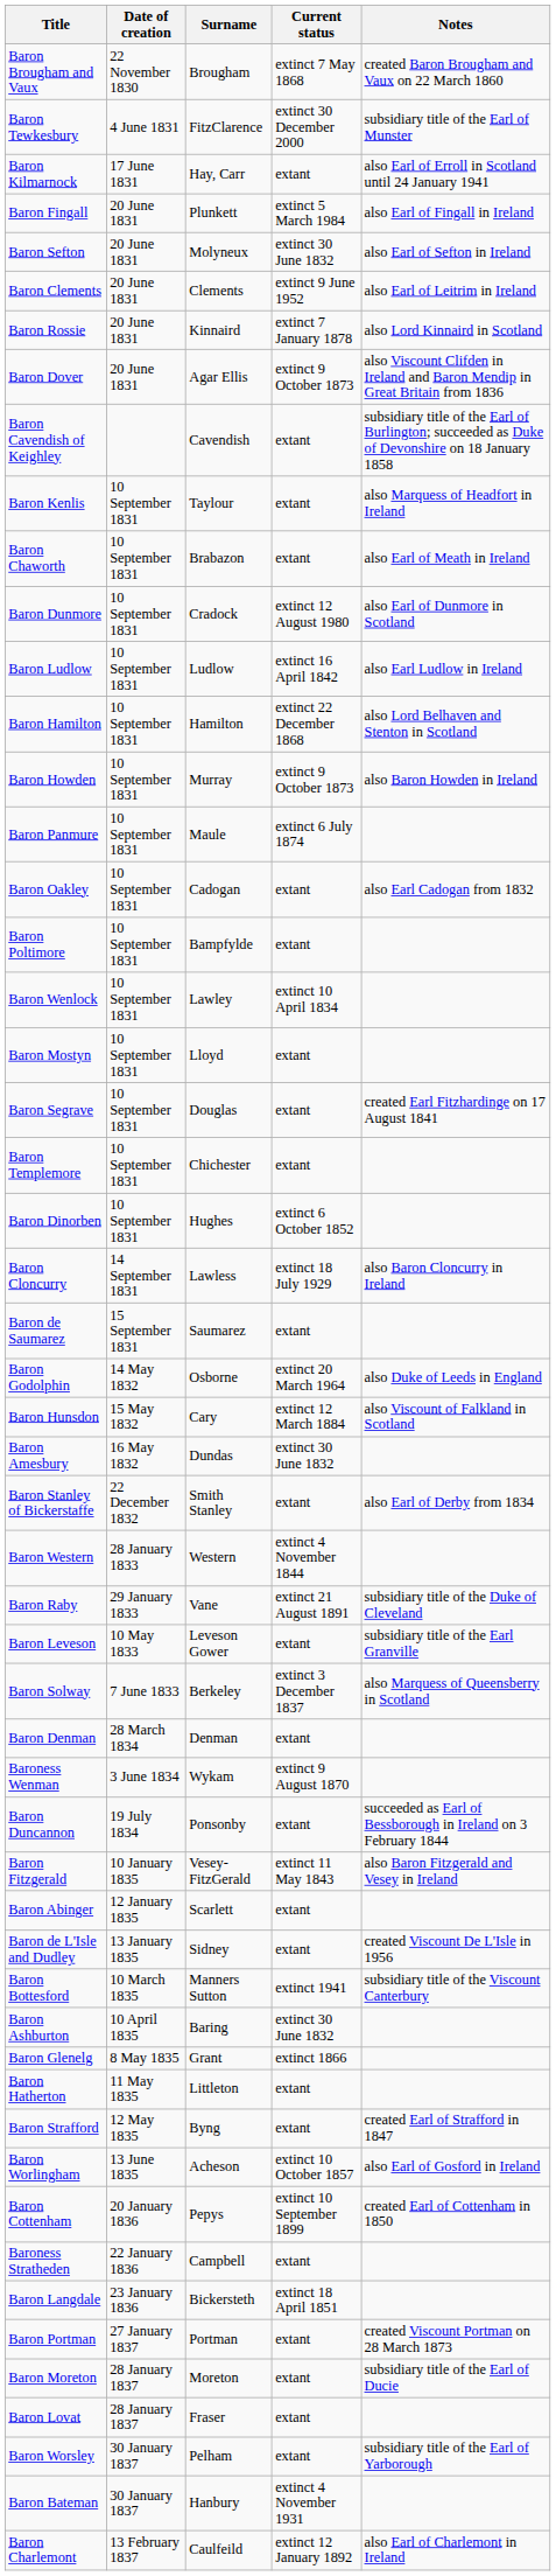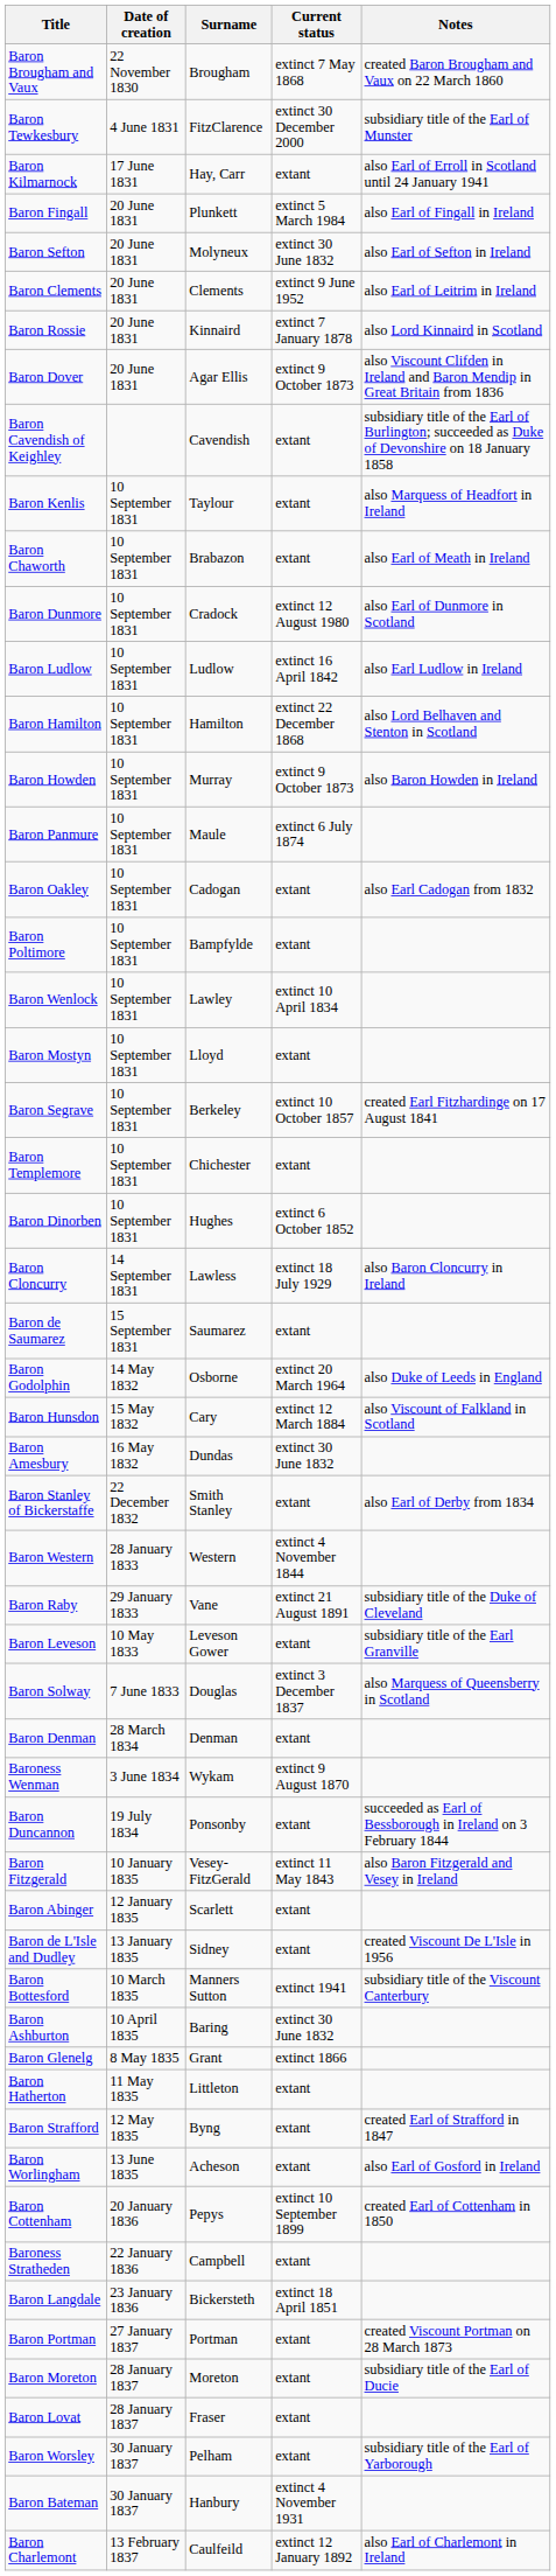Baron Segrave | Surname: Douglas -> Berkeley
Baron Segrave | Current status: extant -> extinct 10 October 1857
Baron Solway | Surname: Berkeley -> Douglas
Baron Worlingham | Current status: extinct 10 October 1857 -> extant
